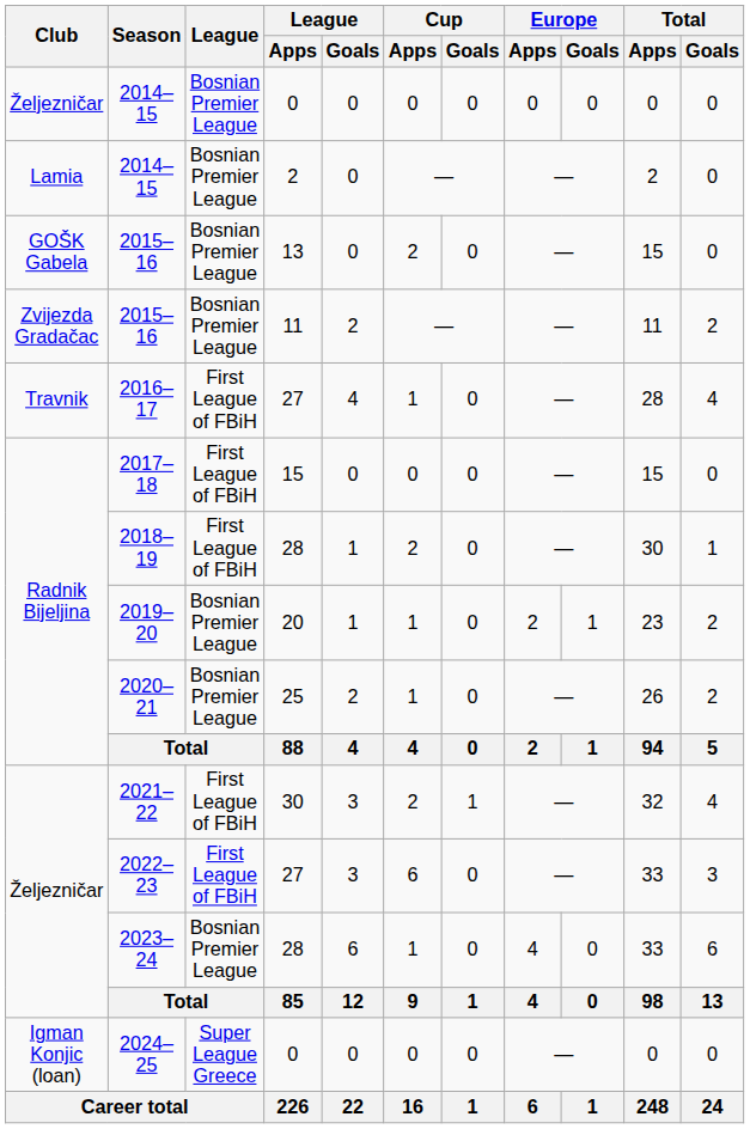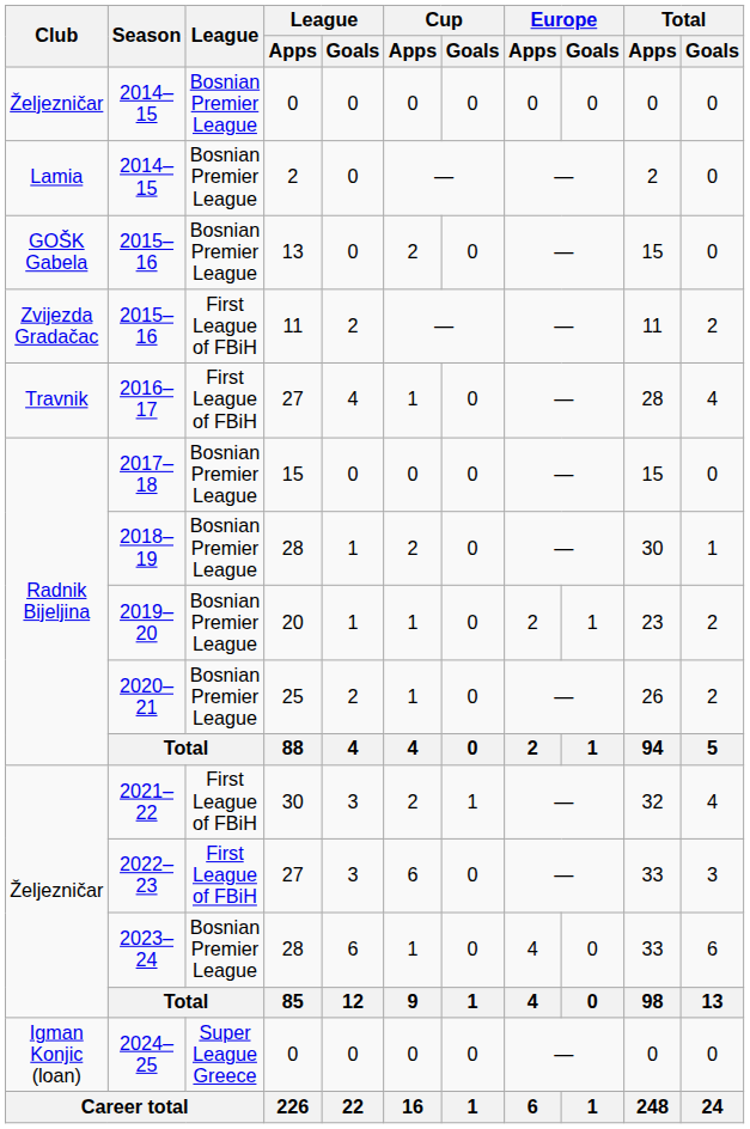2015–16 / 11 | League: Bosnian Premier League -> First League of FBiH
2017–18 | League: First League of FBiH -> Bosnian Premier League
2018–19 | League: First League of FBiH -> Bosnian Premier League
